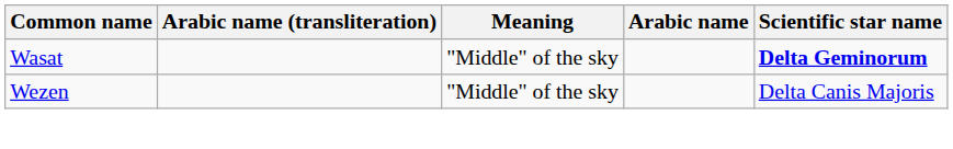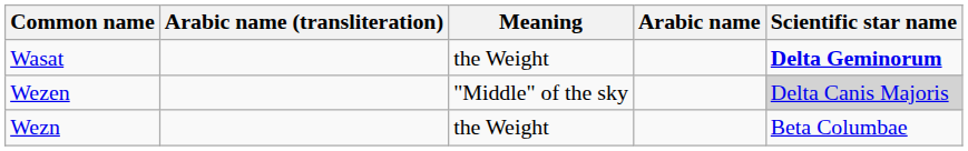Wasat | Meaning: "Middle" of the sky -> the Weight
Wezen | Scientific star name: no background -> lightgrey background
+ row: Wezn | the Weight | Beta Columbae
